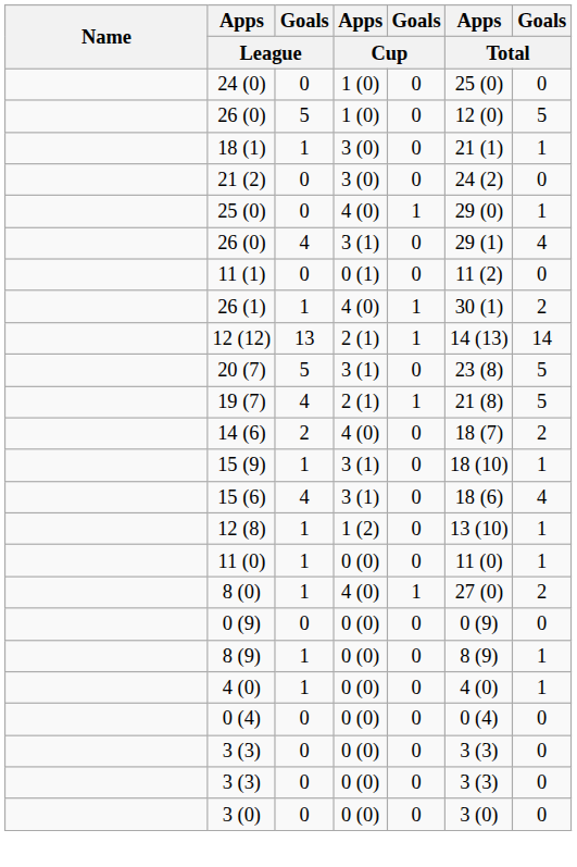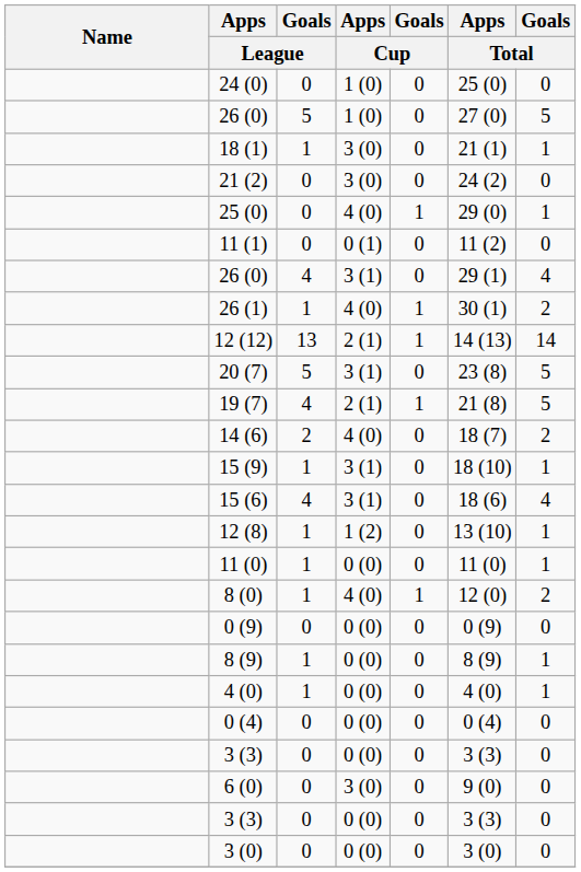26 (0) / 1 (0) | Apps / Total: 12 (0) -> 27 (0)
rows swapped: 11 (1) <-> 26 (0) / 3 (1)
8 (0) | Apps / Total: 27 (0) -> 12 (0)
+ row: 6 (0) | 0 | 3 (0) | 0 | 9 (0) | 0
